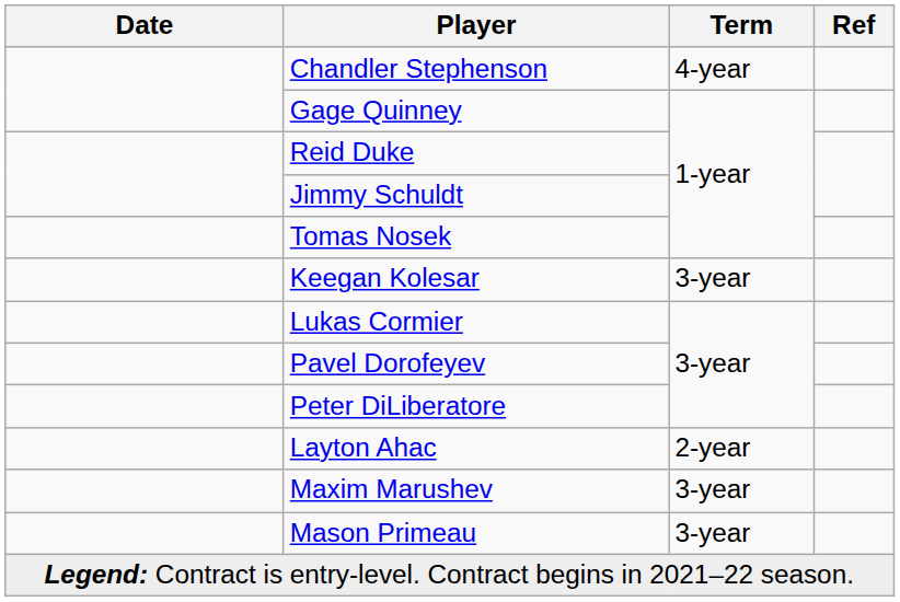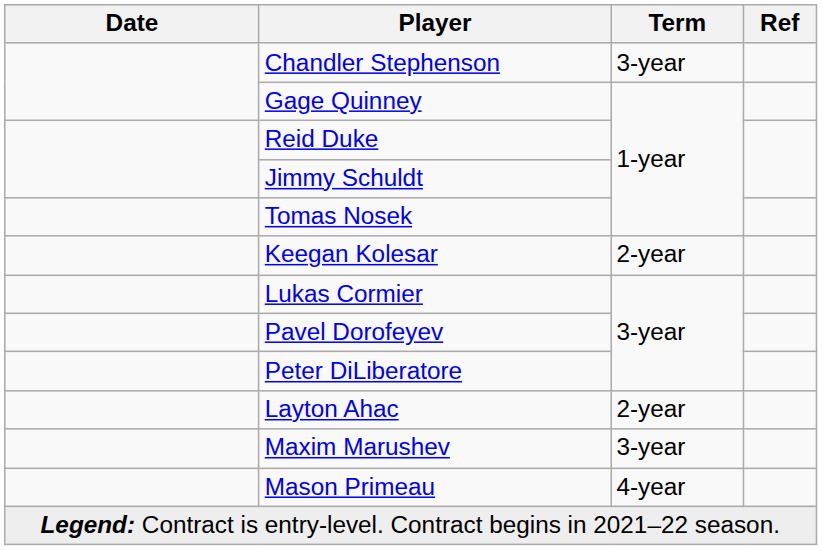Chandler Stephenson | Term: 4-year -> 3-year
Keegan Kolesar | Term: 3-year -> 2-year
Mason Primeau | Term: 3-year -> 4-year
